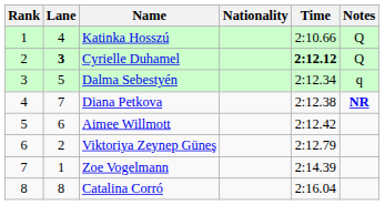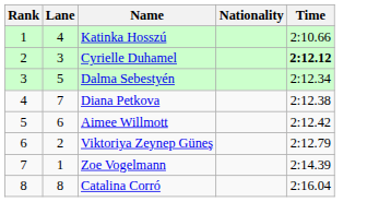- column: Notes | Q | Q | q | NR
Cyrielle Duhamel | Lane: bold -> normal
